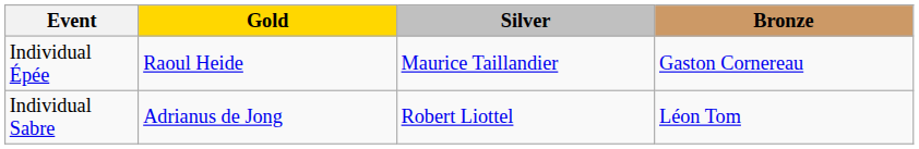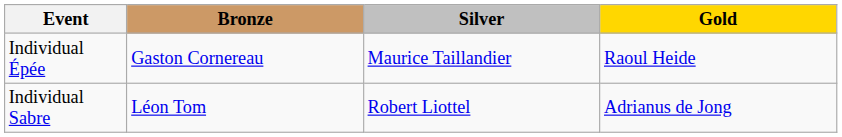columns swapped: Gold <-> Bronze
